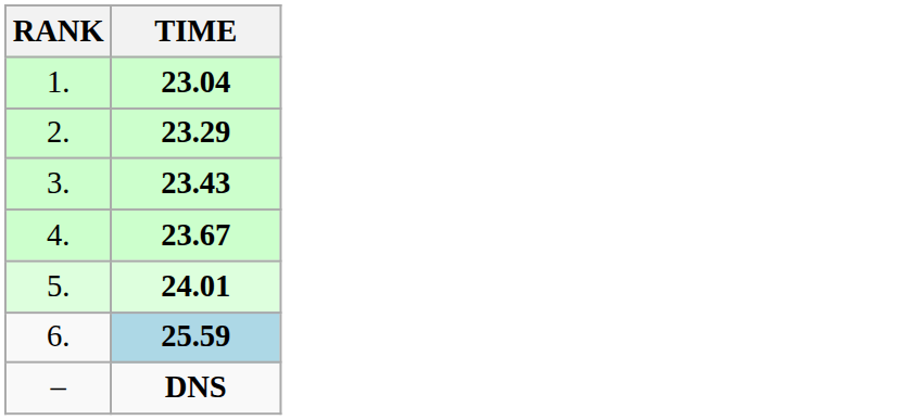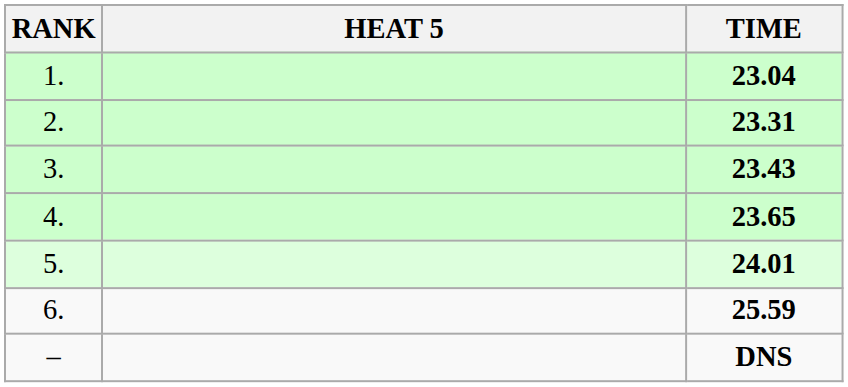+ column: HEAT 5
2. | TIME: 23.29 -> 23.31
4. | TIME: 23.67 -> 23.65
6. | TIME: lightblue background -> no background
